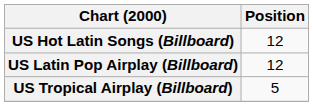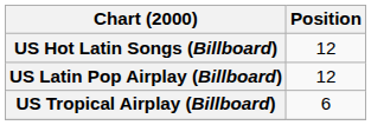US Tropical Airplay (Billboard) | Position: 5 -> 6
